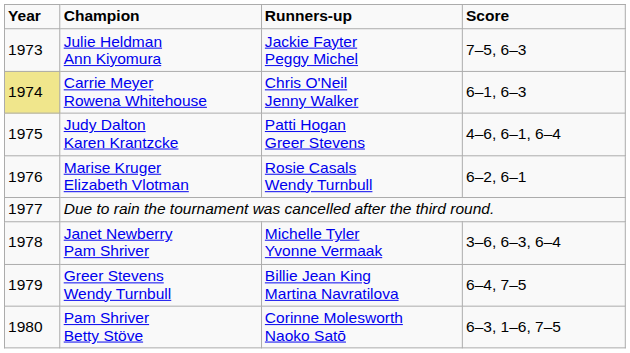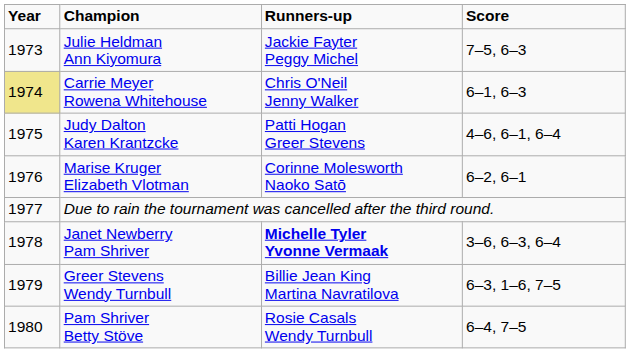Marise Kruger Elizabeth Vlotman | Runners-up: Rosie Casals Wendy Turnbull -> Corinne Molesworth Naoko Satō
Janet Newberry Pam Shriver | Runners-up: normal -> bold
Greer Stevens Wendy Turnbull | Score: 6–4, 7–5 -> 6–3, 1–6, 7–5
Pam Shriver Betty Stöve | Runners-up: Corinne Molesworth Naoko Satō -> Rosie Casals Wendy Turnbull
Pam Shriver Betty Stöve | Score: 6–3, 1–6, 7–5 -> 6–4, 7–5
